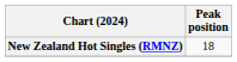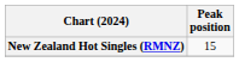New Zealand Hot Singles (RMNZ) | Peak position: 18 -> 15
